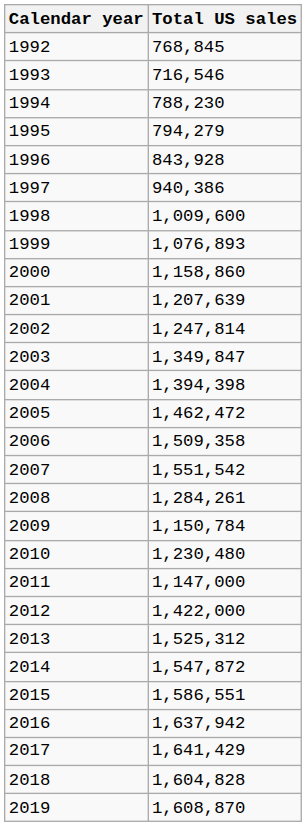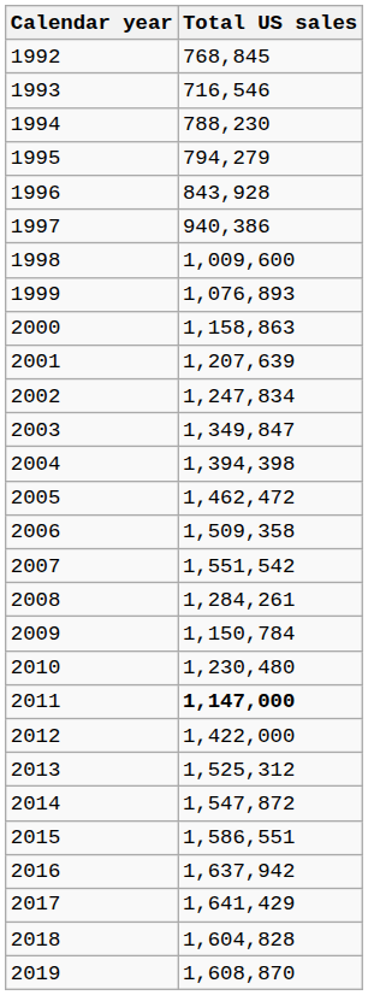2000 | Total US sales: 1,158,860 -> 1,158,863
2002 | Total US sales: 1,247,814 -> 1,247,834
2011 | Total US sales: normal -> bold
